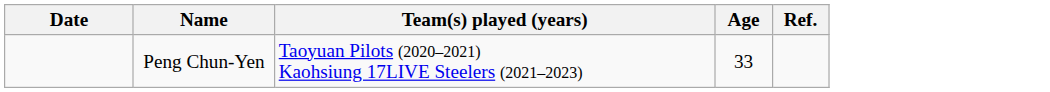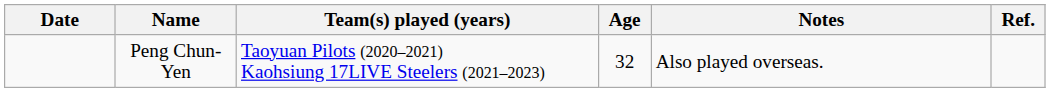+ column: Notes | Also played overseas.
Peng Chun-Yen | Age: 33 -> 32
